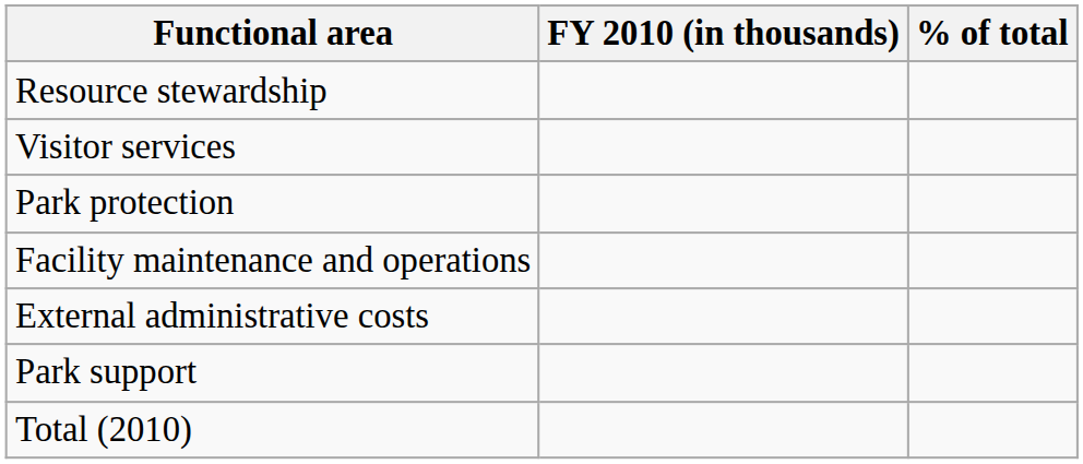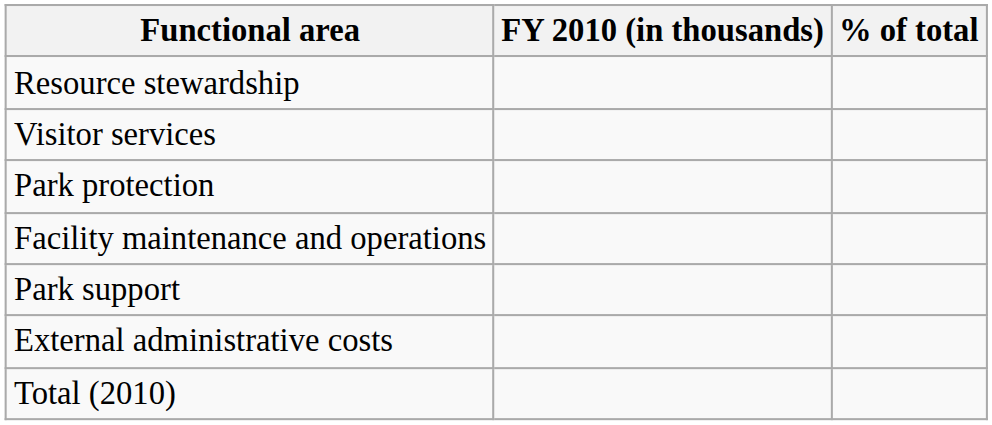rows swapped: Park support <-> External administrative costs
